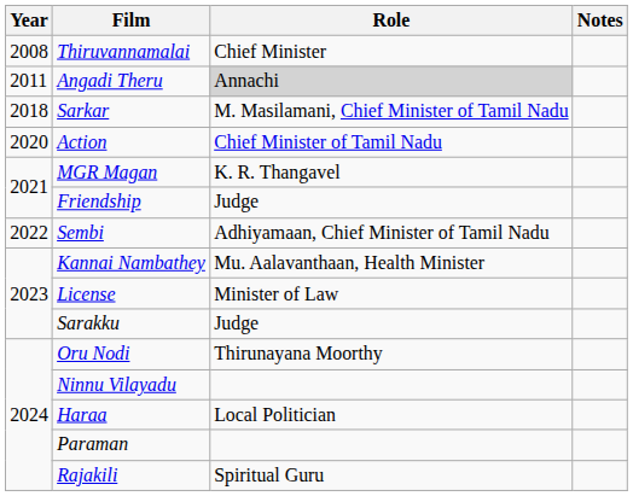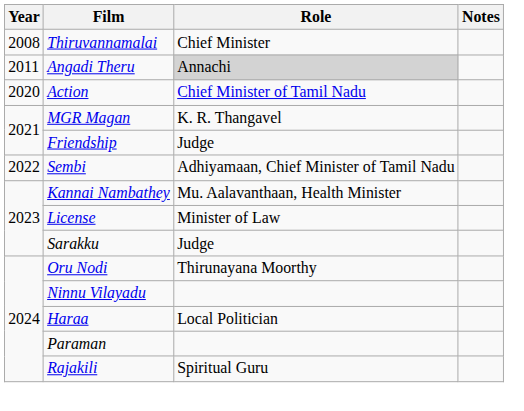- row: 2018 | Sarkar | M. Masilamani, Chief Minister of Tamil Nadu
